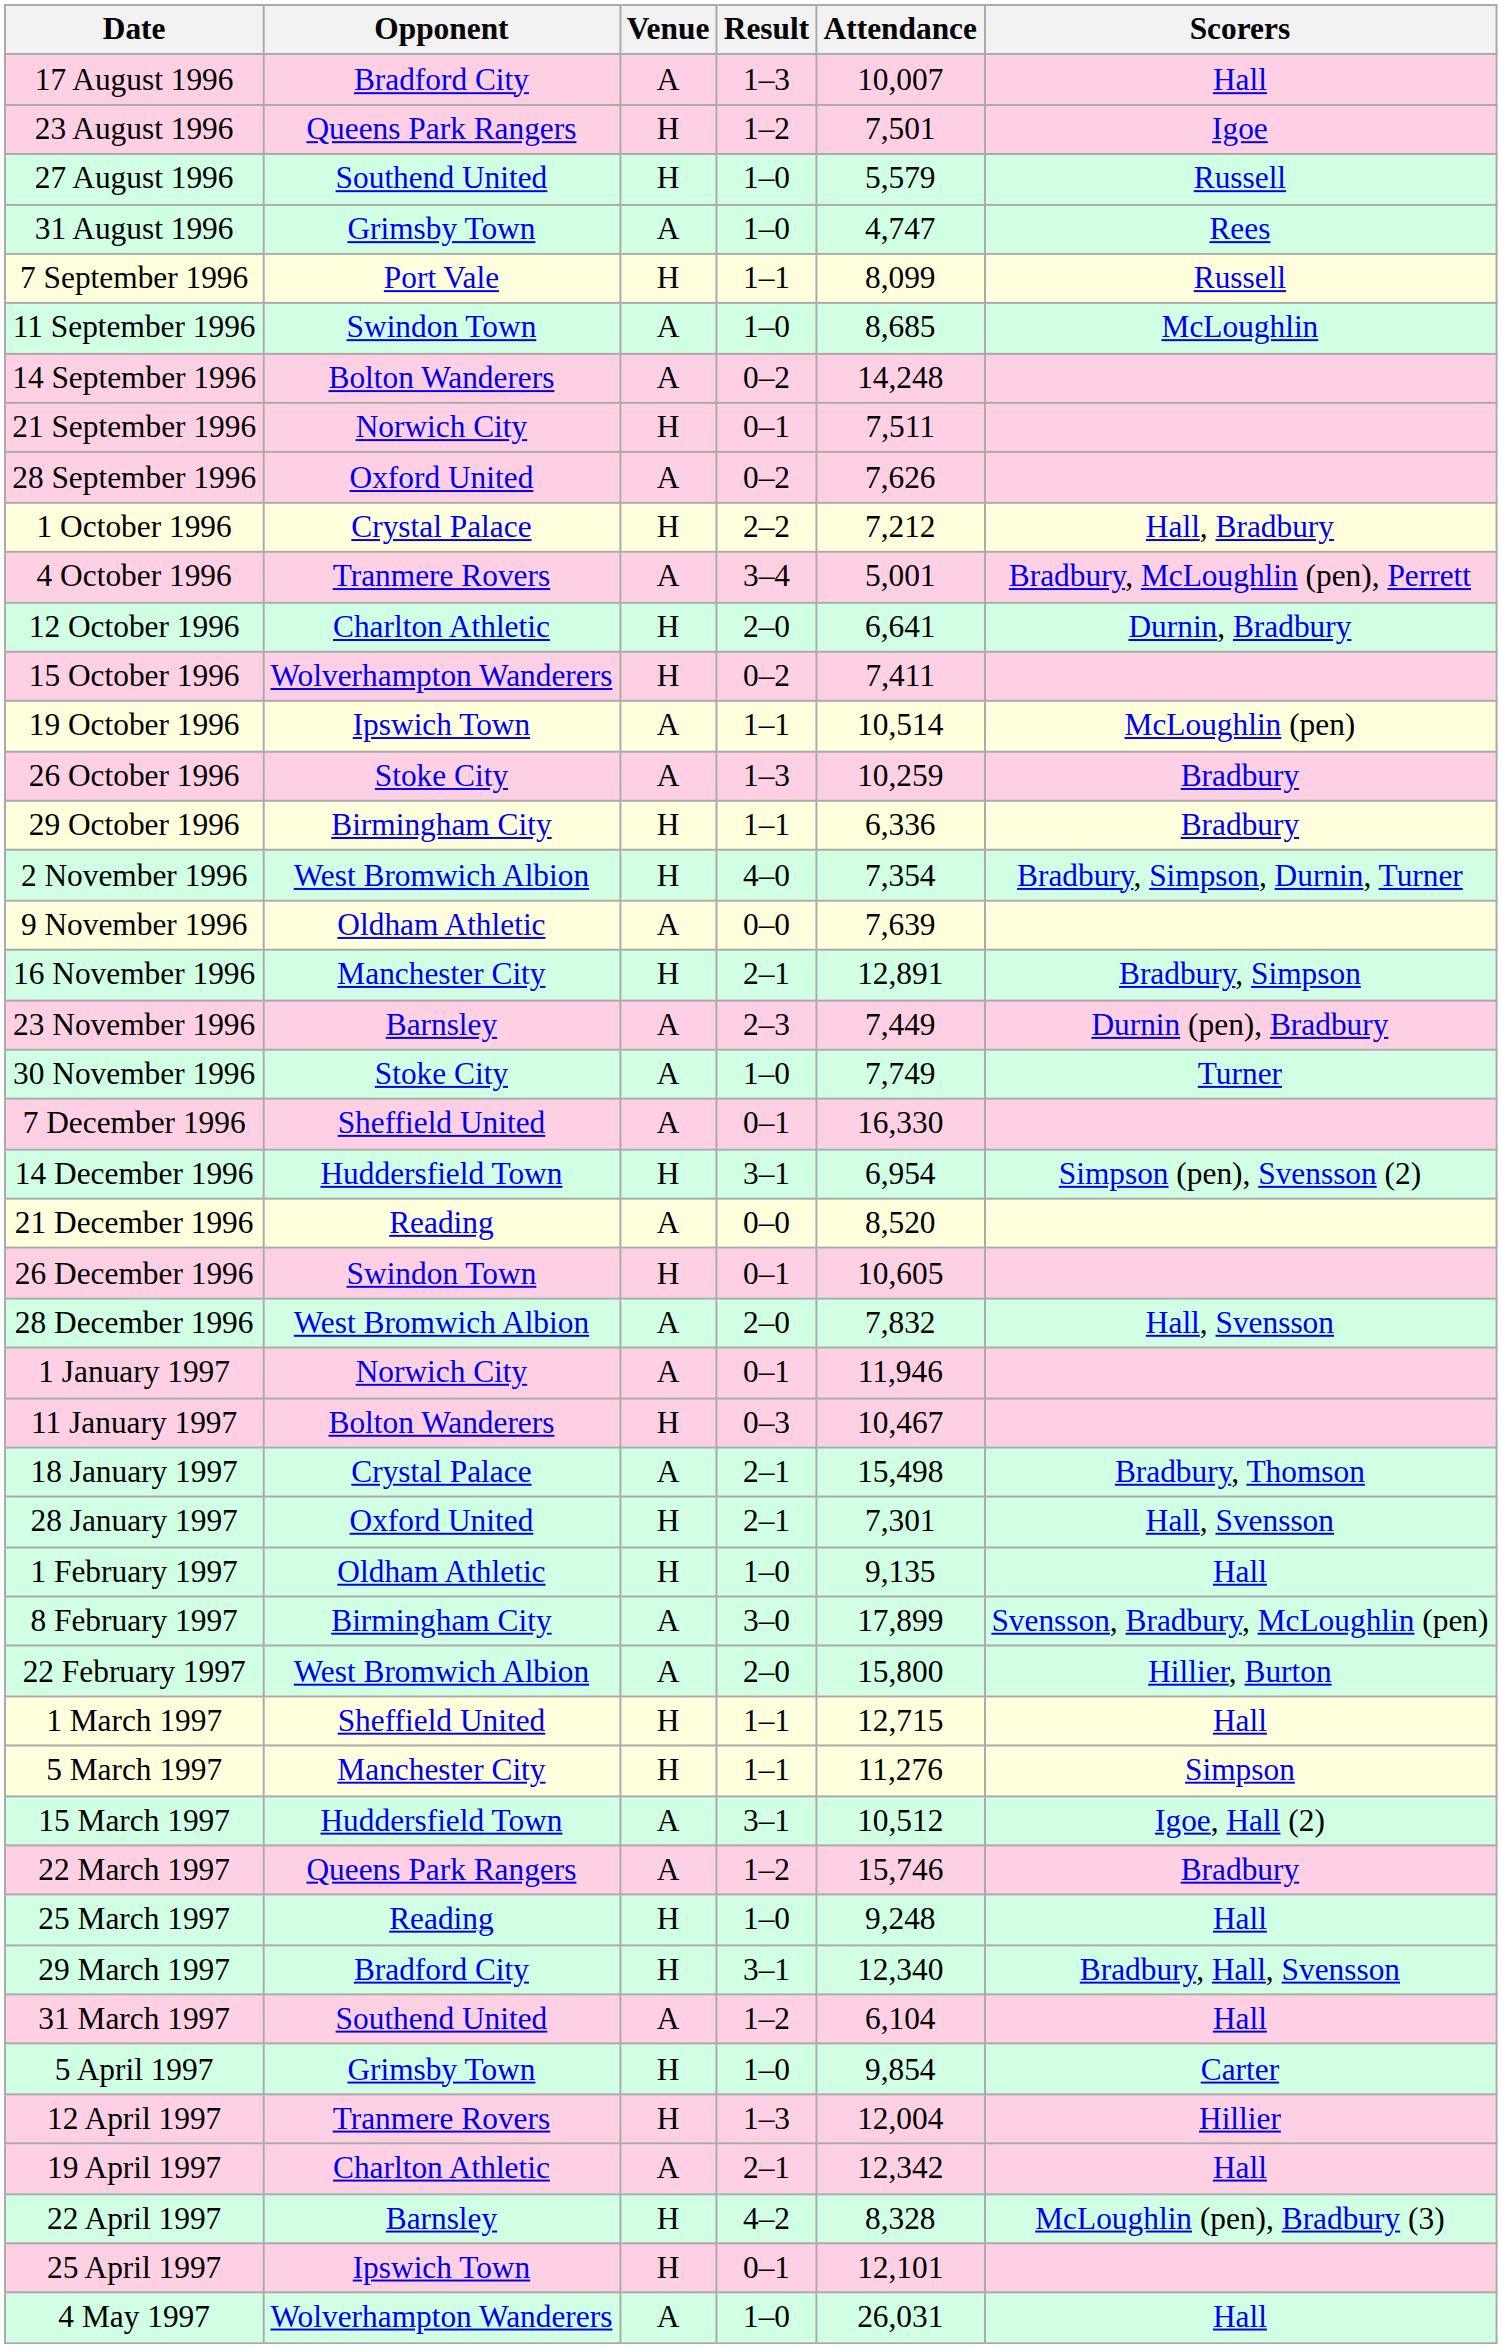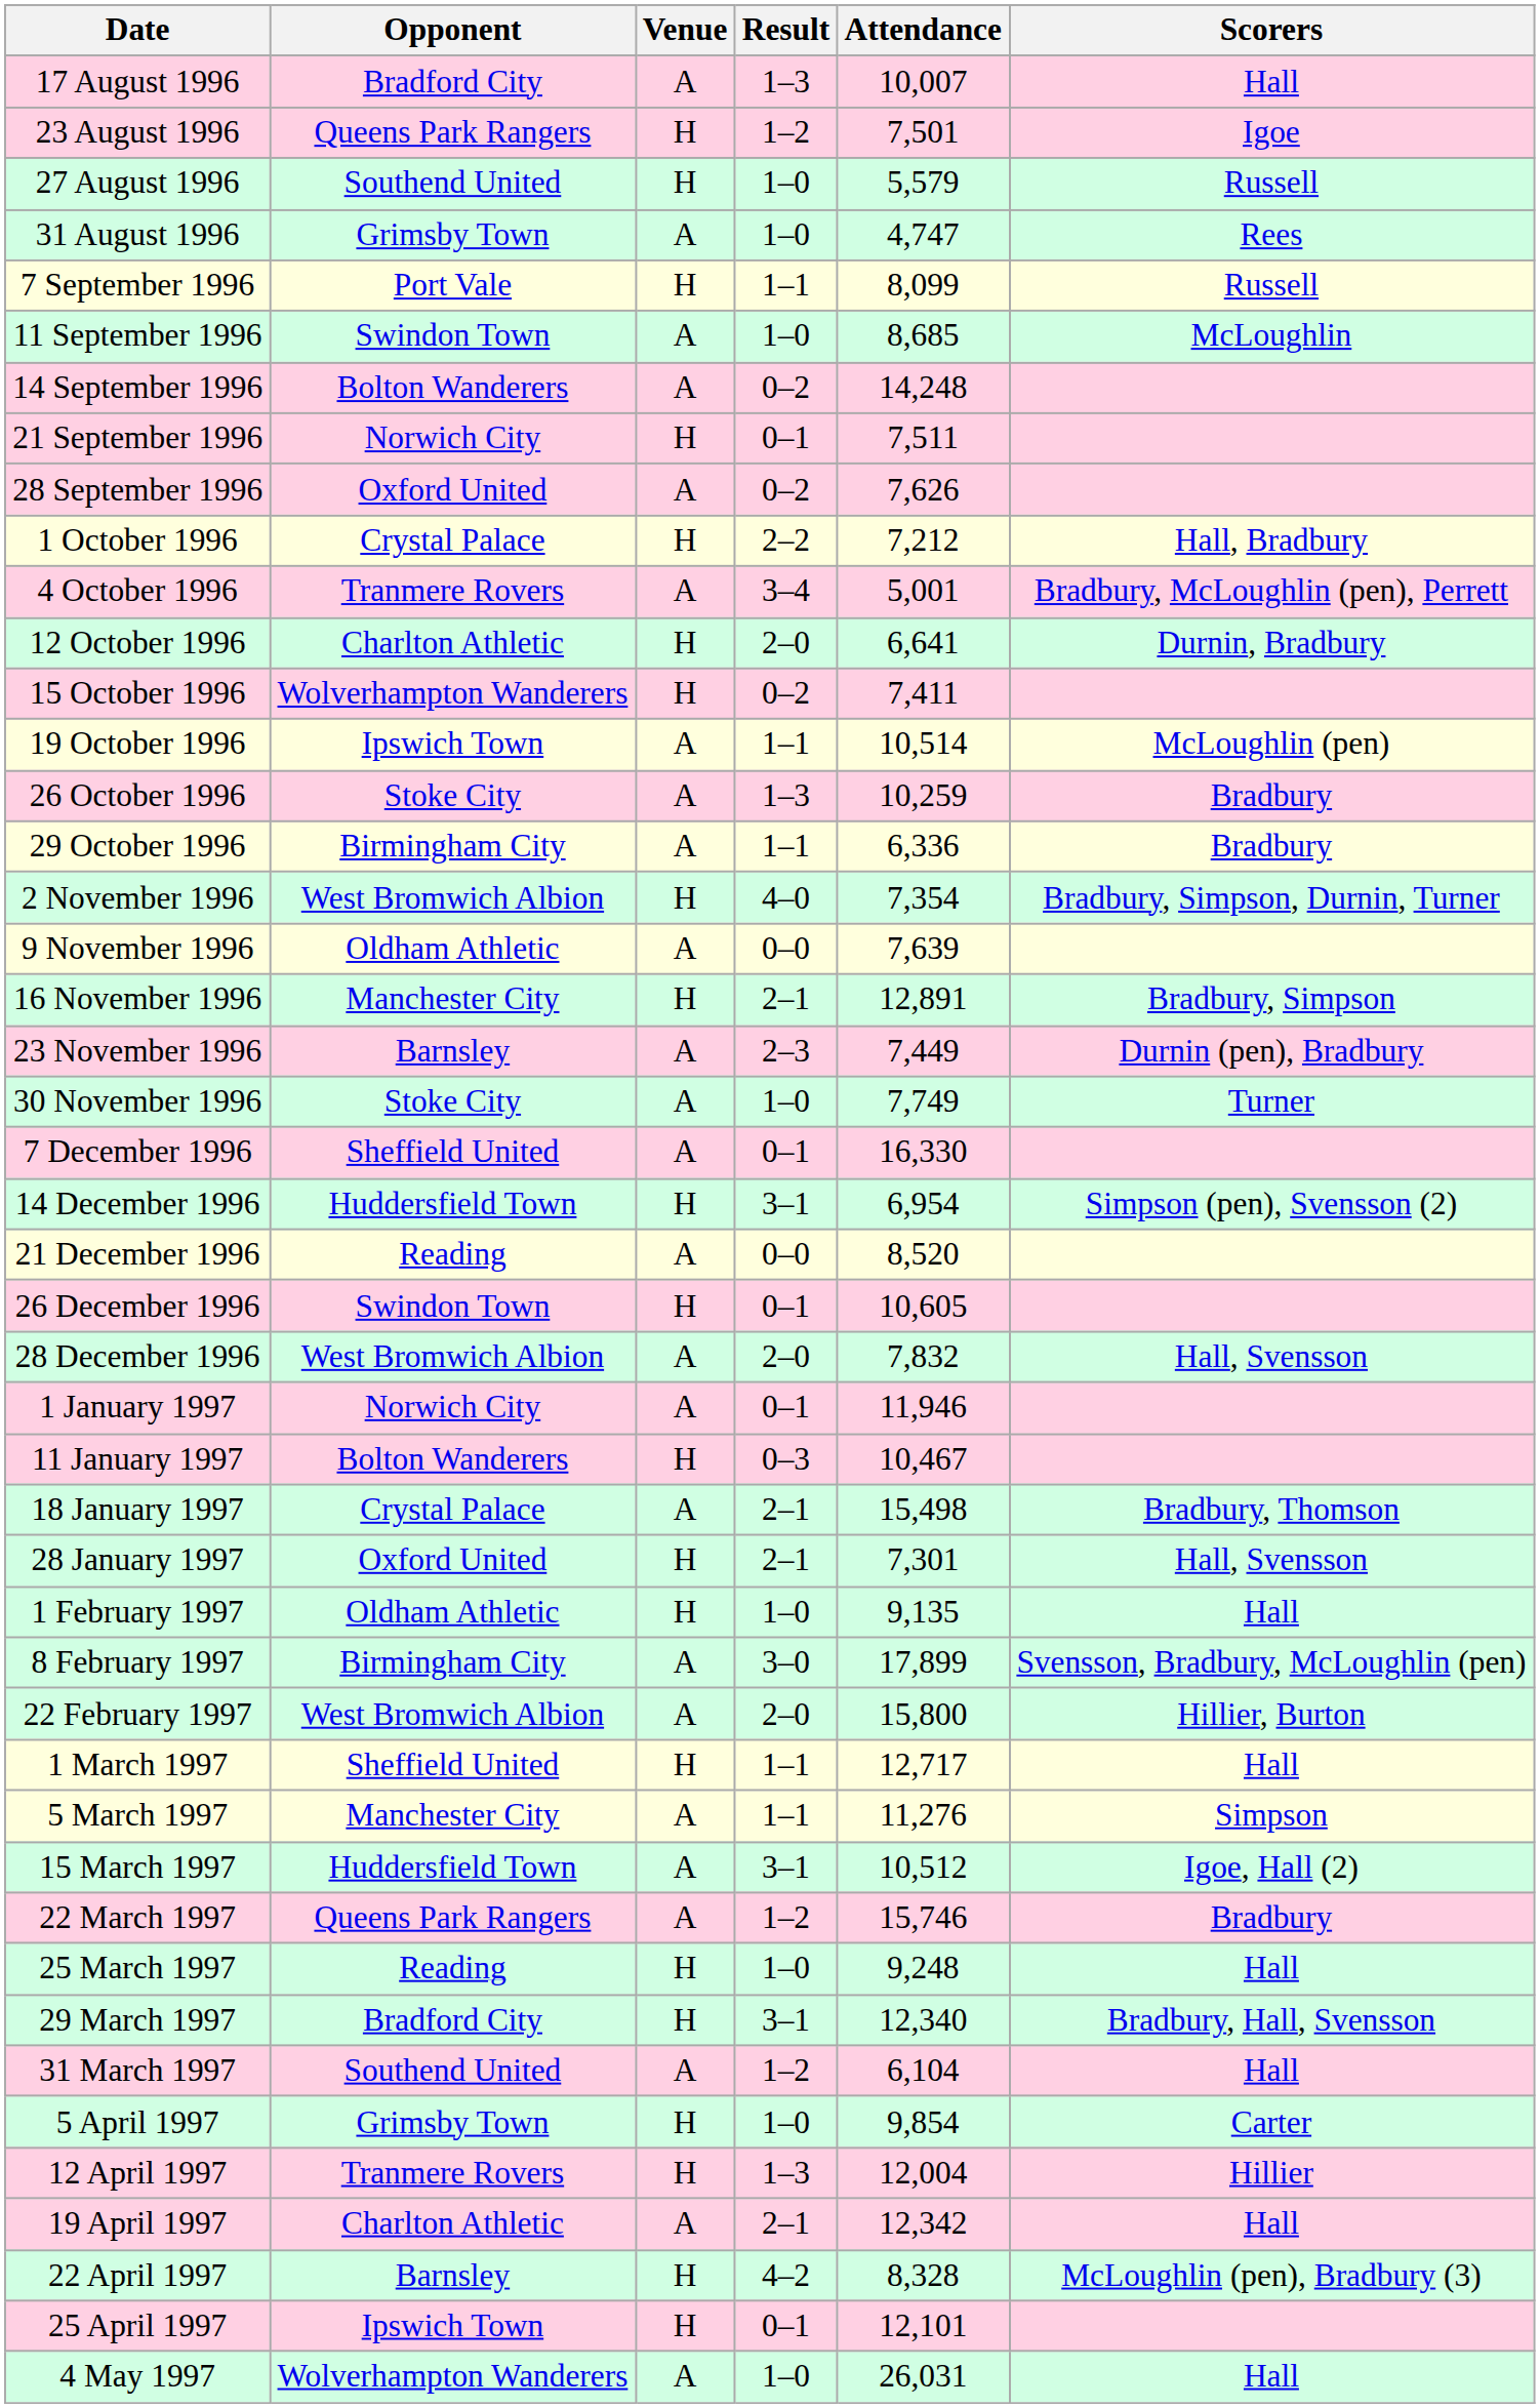29 October 1996 | Venue: H -> A
1 March 1997 | Attendance: 12,715 -> 12,717
5 March 1997 | Venue: H -> A
